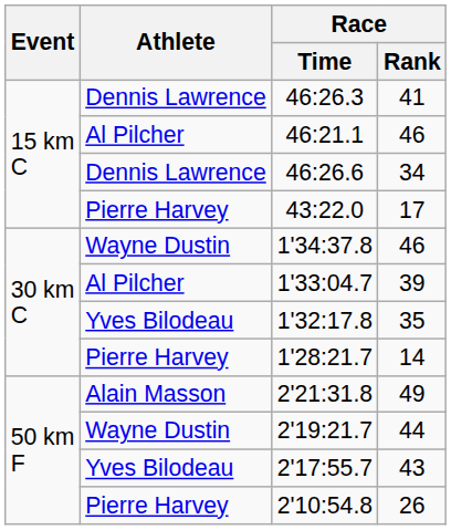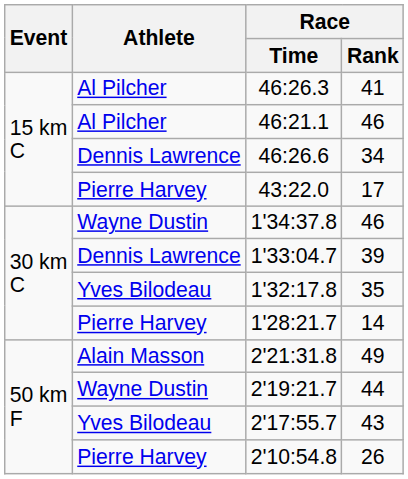46:26.3 | Athlete: Dennis Lawrence -> Al Pilcher
1'33:04.7 | Athlete: Al Pilcher -> Dennis Lawrence
